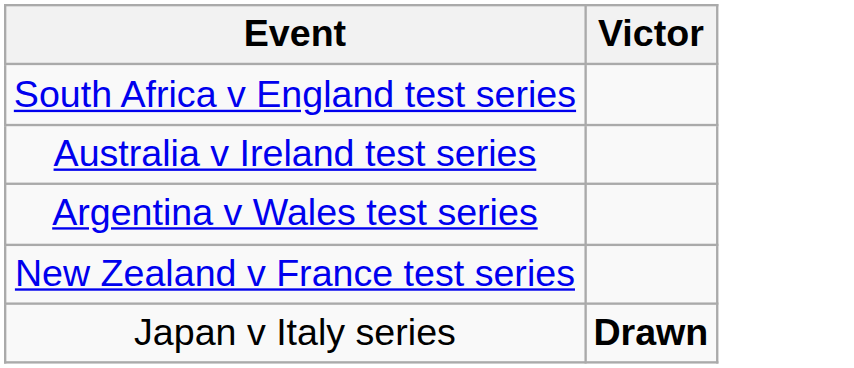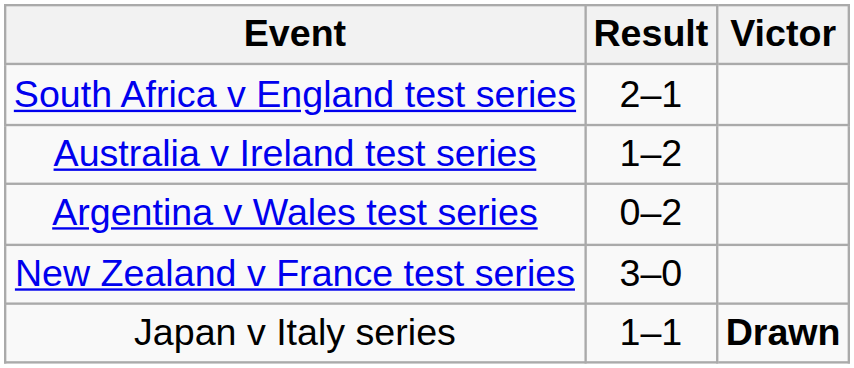+ column: Result | 2–1 | 1–2 | 0–2 | 3–0 | 1–1
